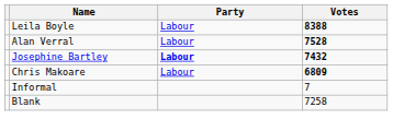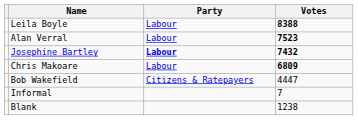Alan Verral | Votes: 7528 -> 7523
+ row: Bob Wakefield | Citizens & Ratepayers | 4447
Blank | Votes: 7258 -> 1238
